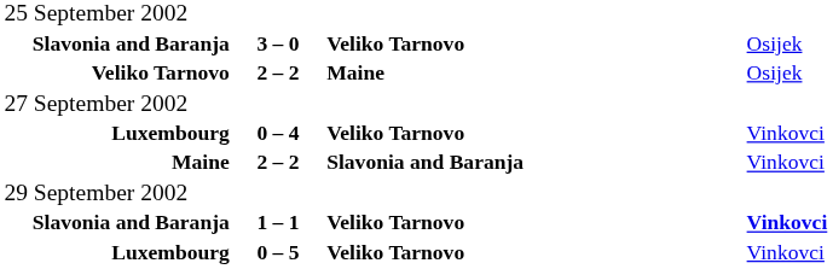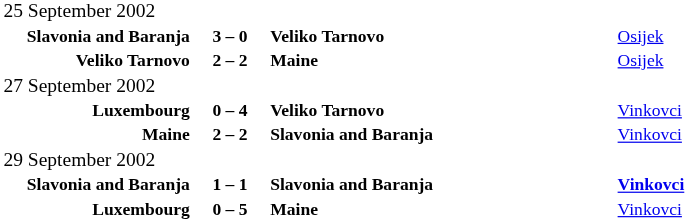Slavonia and Baranja / 1 – 1 | column 3: Veliko Tarnovo -> Slavonia and Baranja
Luxembourg / 0 – 5 | column 3: Veliko Tarnovo -> Maine
